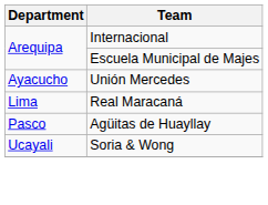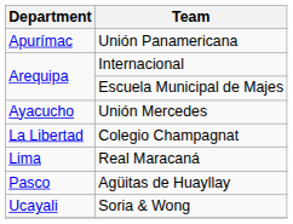+ row: Apurímac | Unión Panamericana
+ row: La Libertad | Colegio Champagnat
